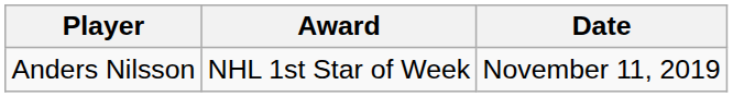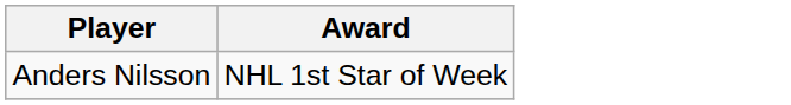- column: Date | November 11, 2019
